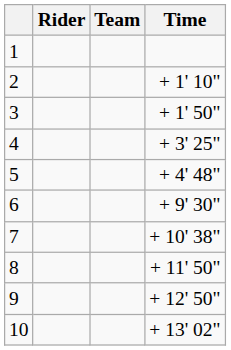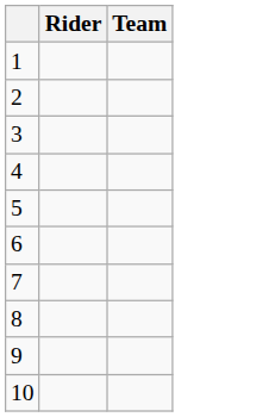- column: Time | + 1' 10" | + 1' 50" | + 3' 25" | + 4' 48" | + 9' 30" | + 10' 38" | + 11' 50" | + 12' 50" | + 13' 02"
